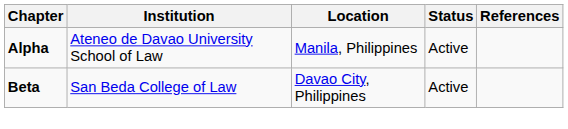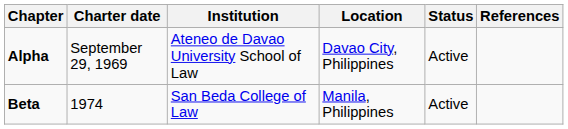+ column: Charter date | September 29, 1969 | 1974
Alpha | Location: Manila, Philippines -> Davao City, Philippines
Beta | Location: Davao City, Philippines -> Manila, Philippines
